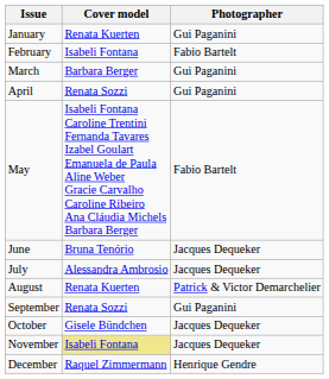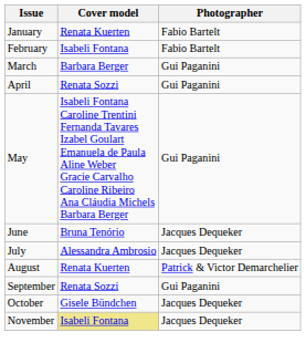January | Photographer: Gui Paganini -> Fabio Bartelt
May | Photographer: Fabio Bartelt -> Gui Paganini
- row: December | Raquel Zimmermann | Henrique Gendre
